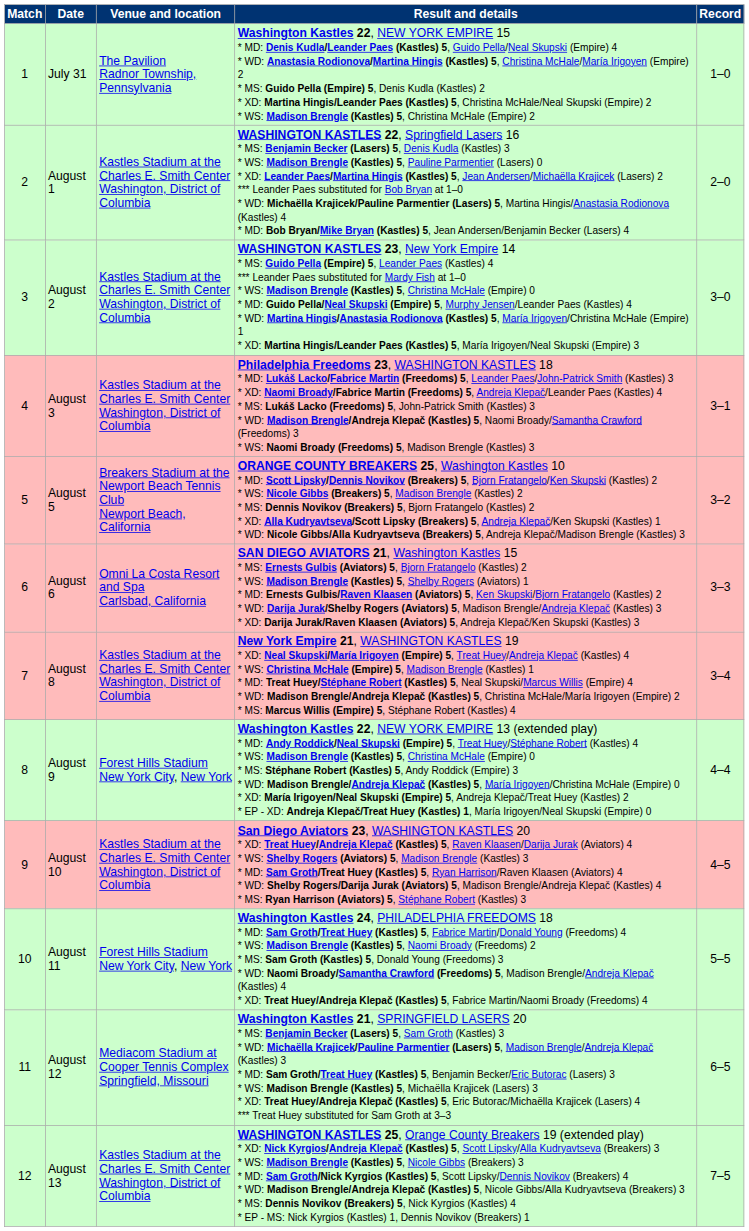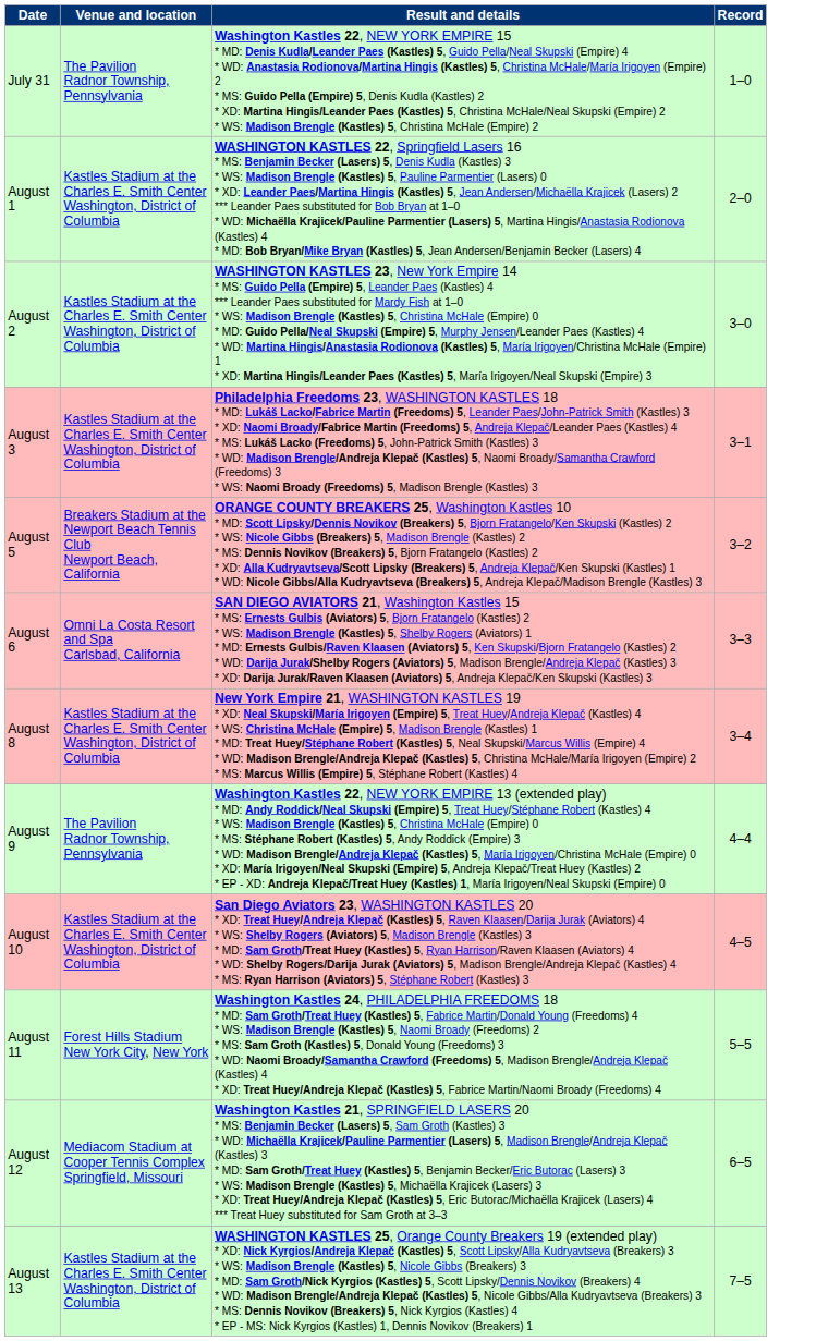- column: Match | 1 | 2 | 3 | 4 | 5 | 6 | 7 | 8 | 9 | 10 | 11 | 12
August 9 | Venue and location: Forest Hills Stadium New York City, New York -> The Pavilion Radnor Township, Pennsylvania
